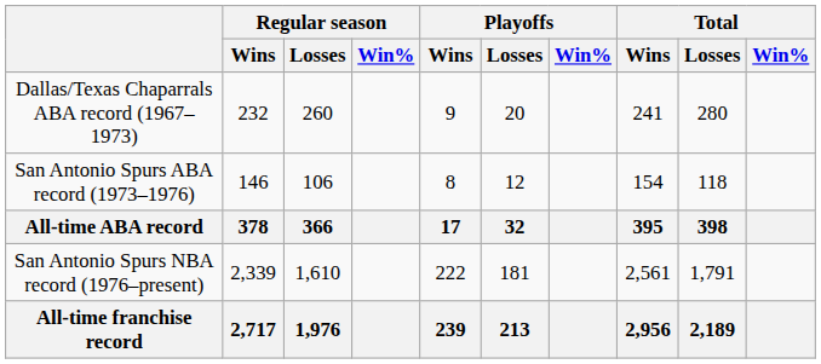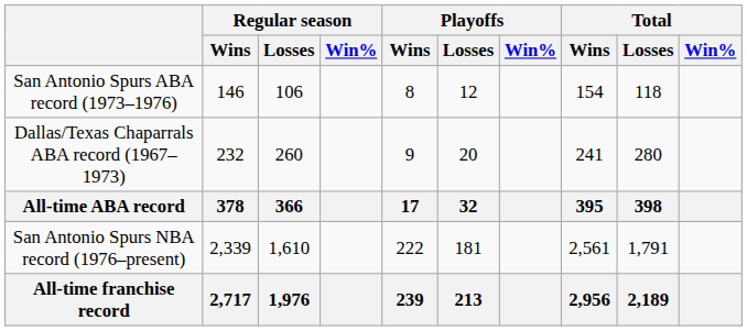rows swapped: Dallas/Texas Chaparrals ABA record (1967–1973) <-> San Antonio Spurs ABA record (1973–1976)
